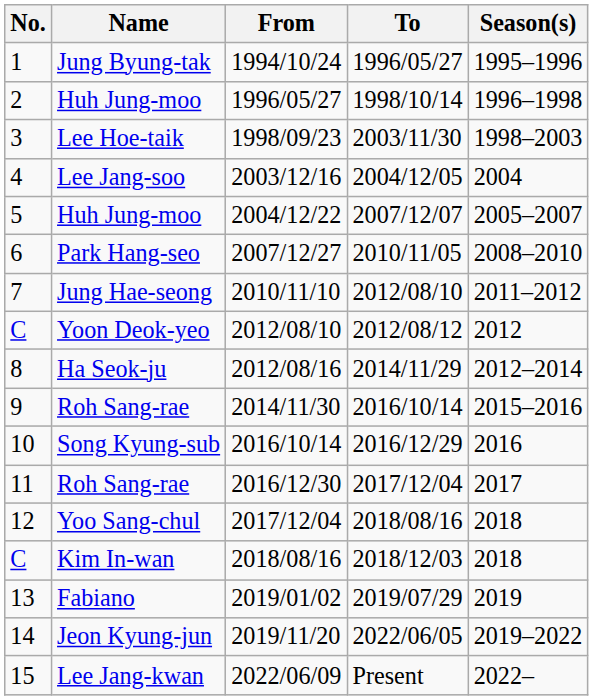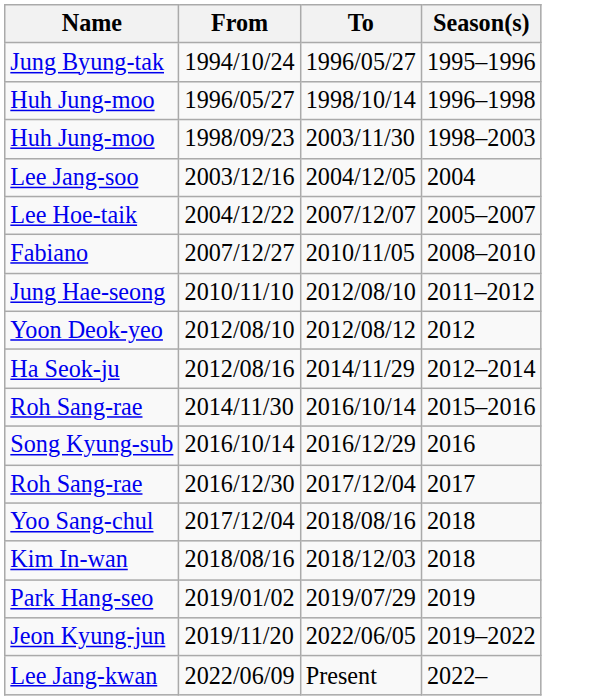- column: No. | 1 | 2 | 3 | 4 | 5 | 6 | 7 | C | 8 | 9 | 10 | 11 | 12 | C | 13 | 14 | 15
1998/09/23 | Name: Lee Hoe-taik -> Huh Jung-moo
2004/12/22 | Name: Huh Jung-moo -> Lee Hoe-taik
2007/12/27 | Name: Park Hang-seo -> Fabiano
2019/01/02 | Name: Fabiano -> Park Hang-seo
